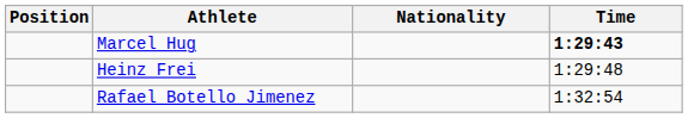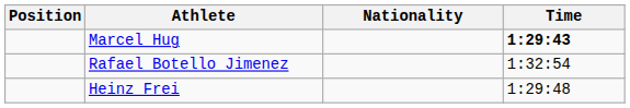rows swapped: Heinz Frei <-> Rafael Botello Jimenez
